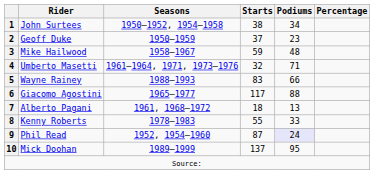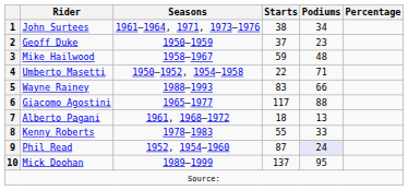1 | Seasons: 1950–1952, 1954–1958 -> 1961–1964, 1971, 1973–1976
4 | Seasons: 1961–1964, 1971, 1973–1976 -> 1950–1952, 1954–1958
4 | Starts: 32 -> 22
